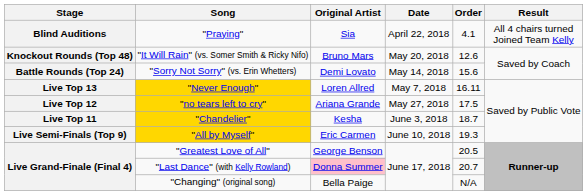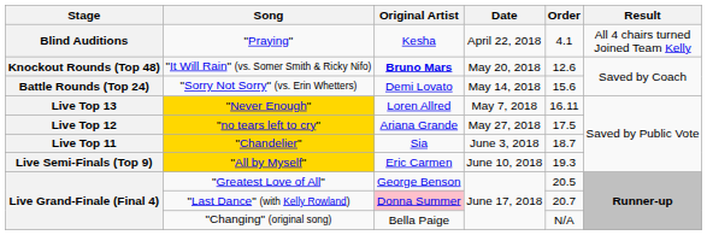"Praying" | Original Artist: Sia -> Kesha
"It Will Rain" (vs. Somer Smith & Ricky Nifo) | Original Artist: normal -> bold
"Chandelier" | Original Artist: Kesha -> Sia
